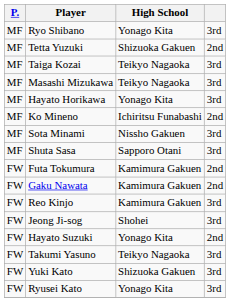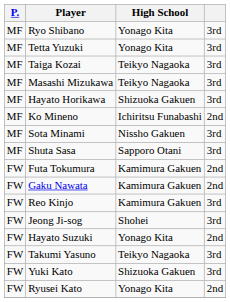Tetta Yuzuki | High School: Shizuoka Gakuen -> Yonago Kita
Tetta Yuzuki | column 4: 2nd -> 3rd
Hayato Horikawa | High School: Yonago Kita -> Shizuoka Gakuen
Ryusei Kato | column 4: 3rd -> 2nd
